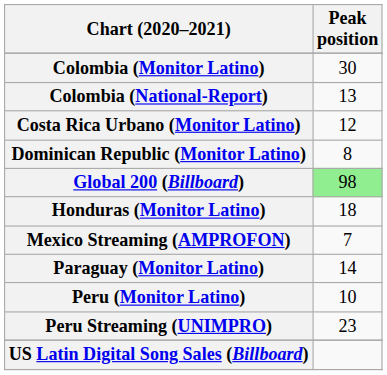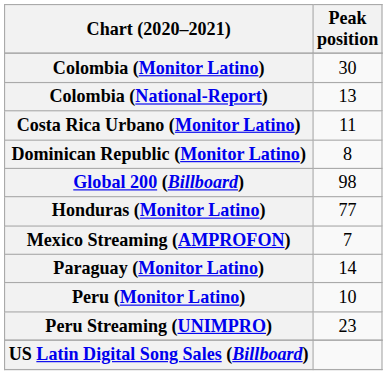Costa Rica Urbano (Monitor Latino) | Peak position: 12 -> 11
Global 200 (Billboard) | Peak position: lightgreen background -> no background
Honduras (Monitor Latino) | Peak position: 18 -> 77
